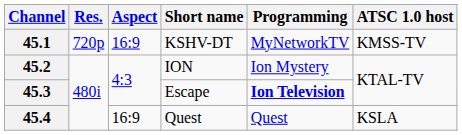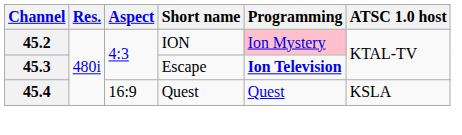- row: 45.1 | 720p | 16:9 | KSHV-DT | MyNetworkTV | KMSS-TV
45.2 | Programming: no background -> pink background
